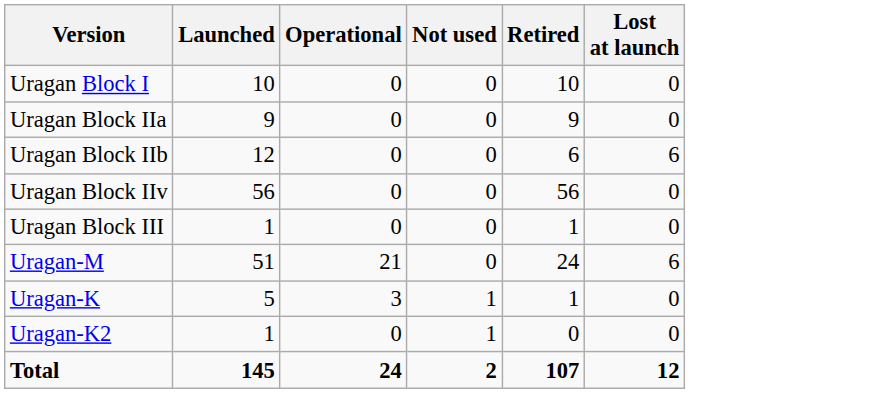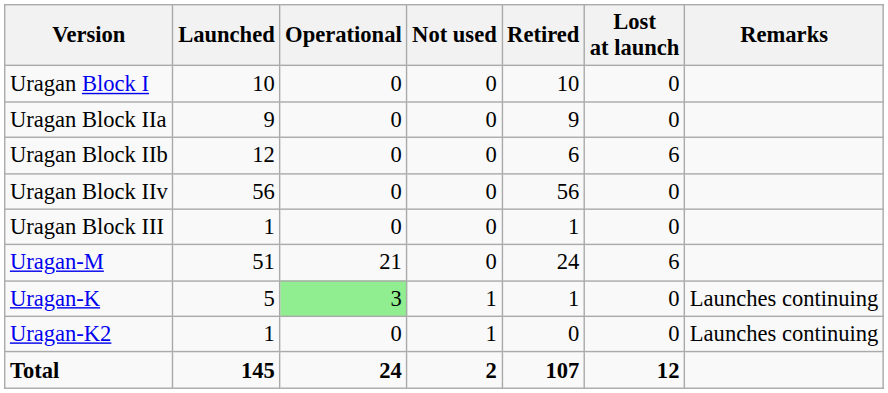+ column: Remarks | Launches continuing | Launches continuing
Uragan-K | Operational: no background -> lightgreen background
